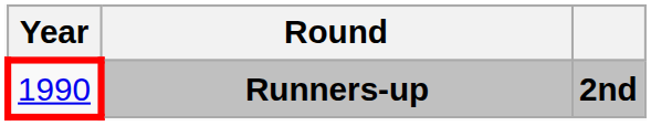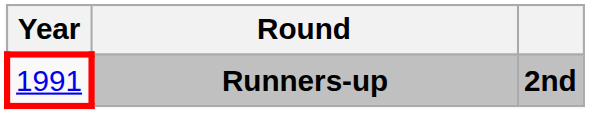Runners-up | Year: 1990 -> 1991
